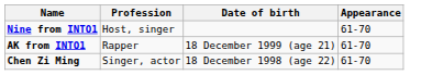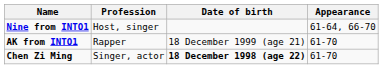Nine from INTO1 | Appearance: 61-70 -> 61-64, 66-70
Chen Zi Ming | Date of birth: normal -> bold
